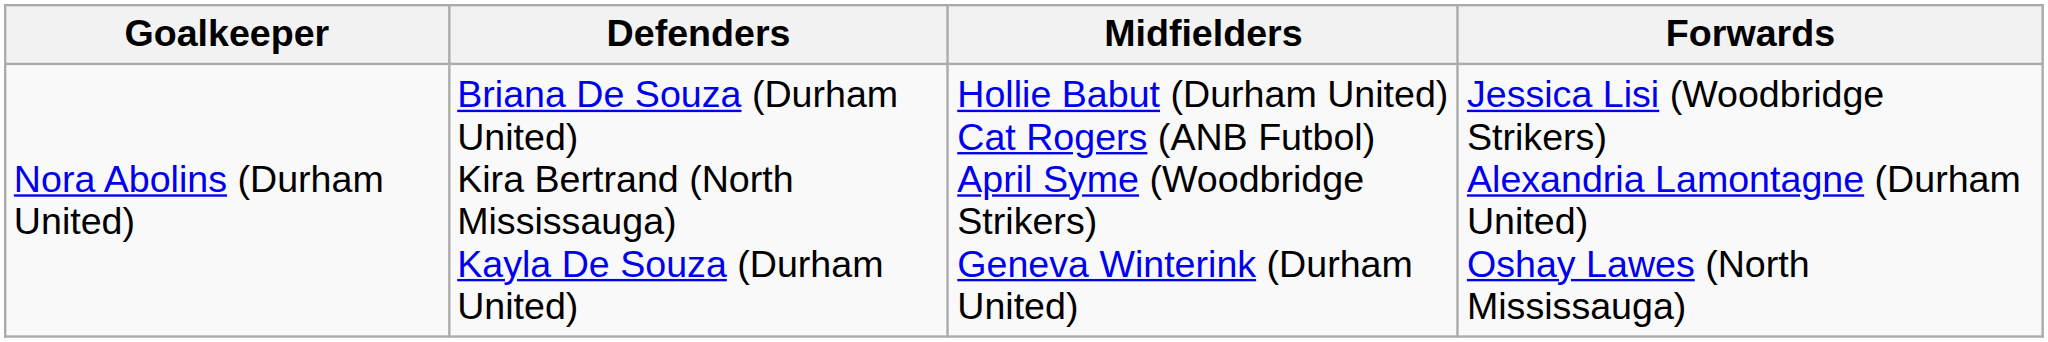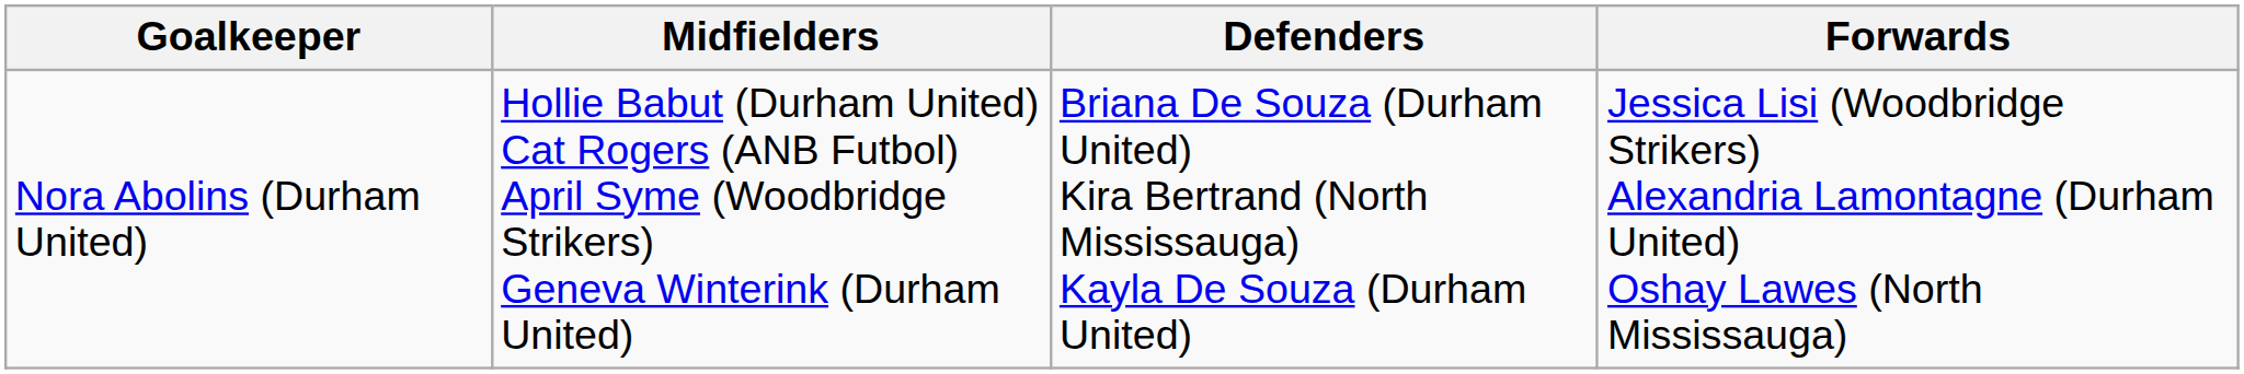columns swapped: Defenders <-> Midfielders
